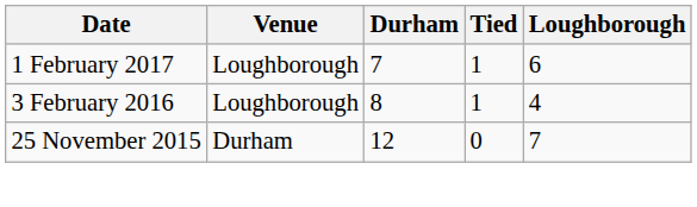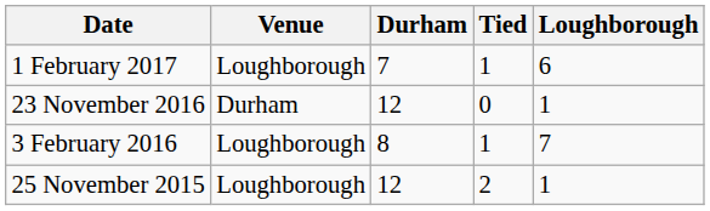+ row: 23 November 2016 | Durham | 12 | 0 | 1
3 February 2016 | Loughborough: 4 -> 7
25 November 2015 | Venue: Durham -> Loughborough
25 November 2015 | Tied: 0 -> 2
25 November 2015 | Loughborough: 7 -> 1
